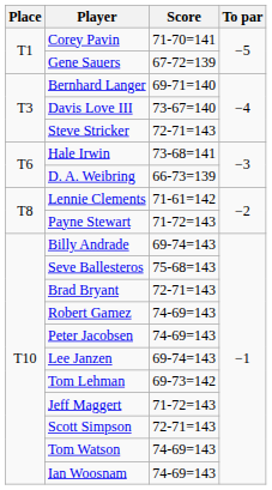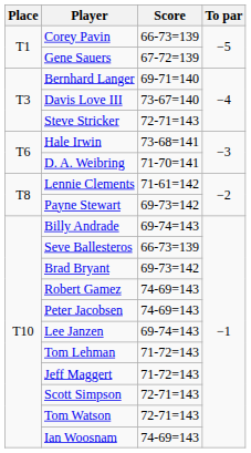Corey Pavin | Score: 71-70=141 -> 66-73=139
D. A. Weibring | Score: 66-73=139 -> 71-70=141
Payne Stewart | Score: 71-72=143 -> 69-73=142
Seve Ballesteros | Score: 75-68=143 -> 66-73=139
Brad Bryant | Score: 72-71=143 -> 69-73=142
Tom Lehman | Score: 69-73=142 -> 71-72=143
Tom Watson | Score: 74-69=143 -> 72-71=143
